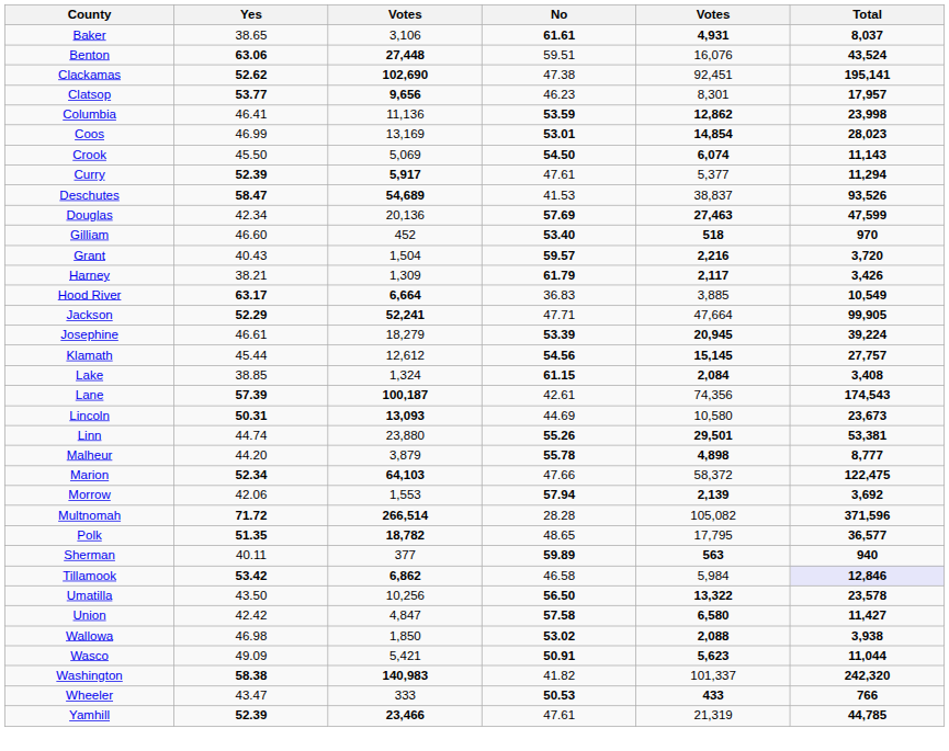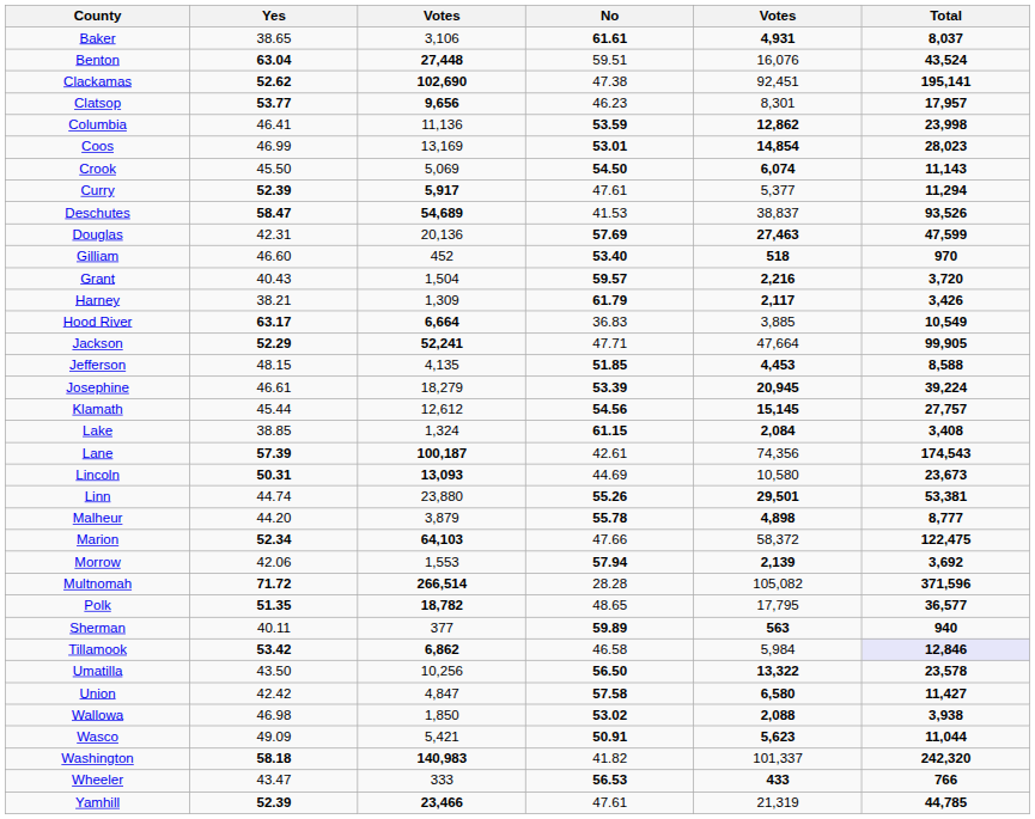Benton | Yes: 63.06 -> 63.04
Douglas | Yes: 42.34 -> 42.31
+ row: Jefferson | 48.15 | 4,135 | 51.85 | 4,453 | 8,588
Washington | Yes: 58.38 -> 58.18
Wheeler | No: 50.53 -> 56.53
